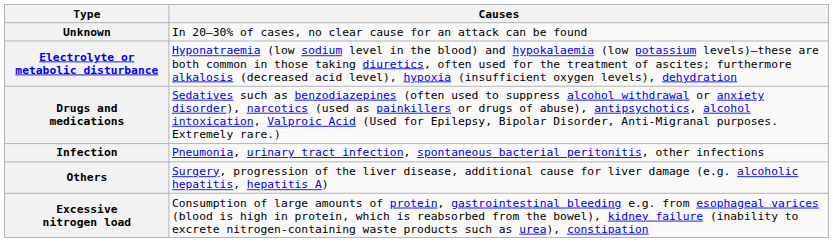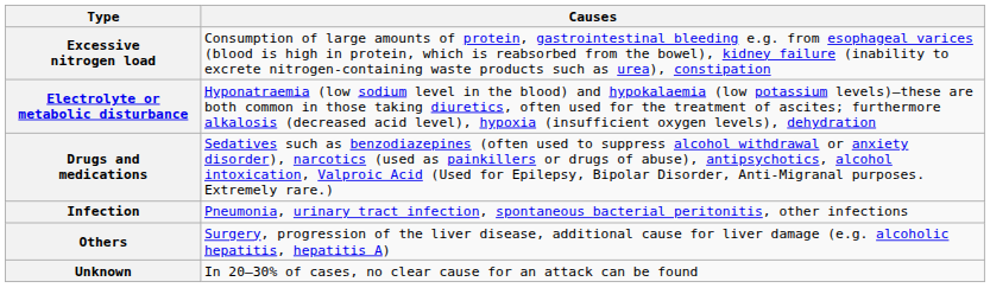rows swapped: Excessive nitrogen load <-> Unknown
